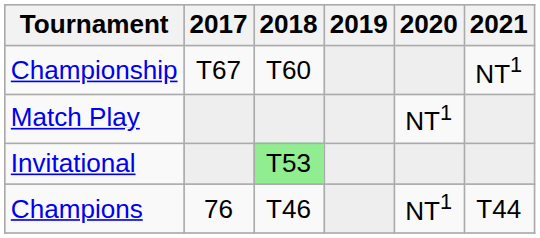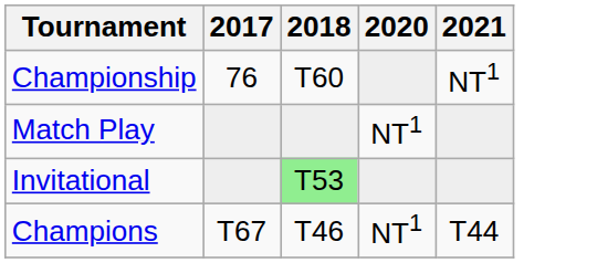- column: 2019
Championship | 2017: T67 -> 76
Champions | 2017: 76 -> T67
